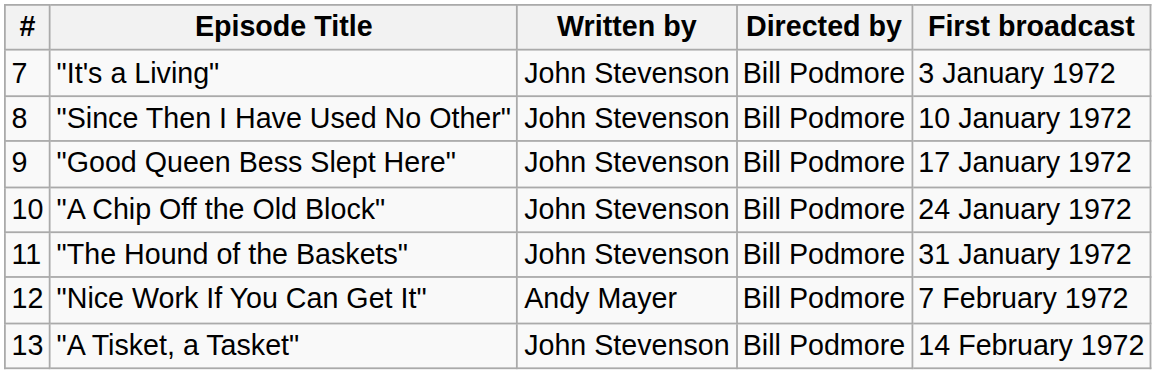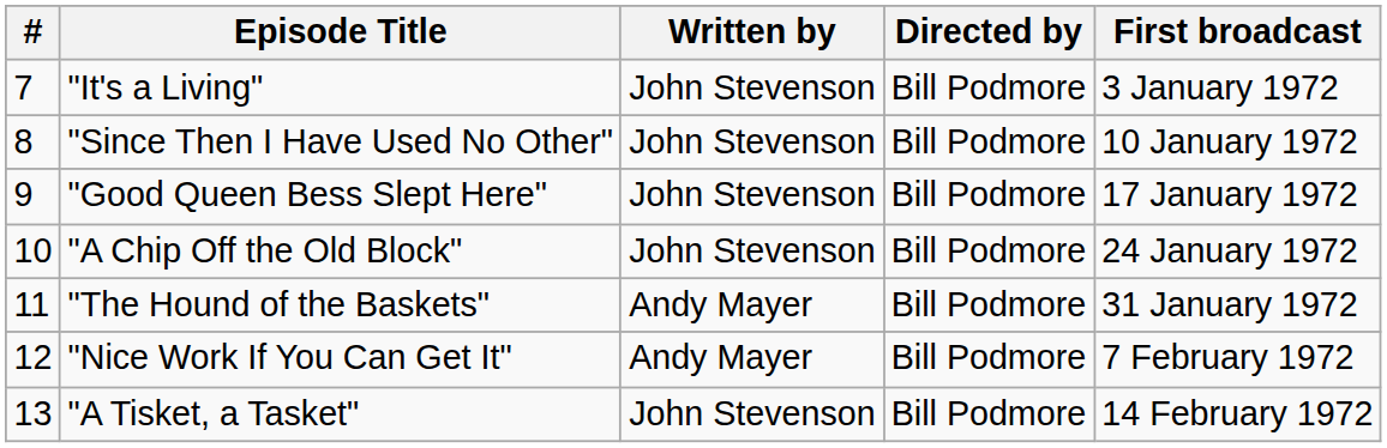"The Hound of the Baskets" | Written by: John Stevenson -> Andy Mayer
